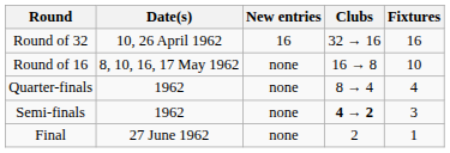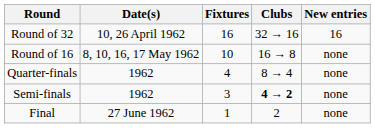columns swapped: Fixtures <-> New entries
